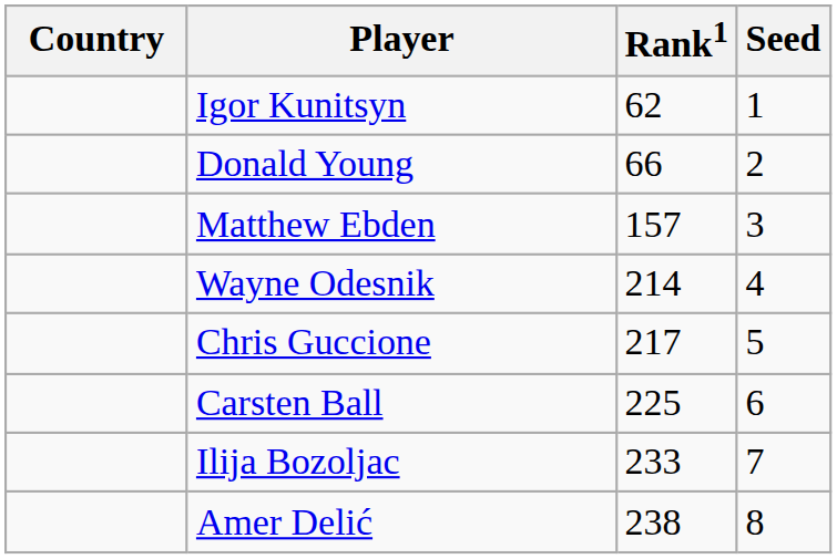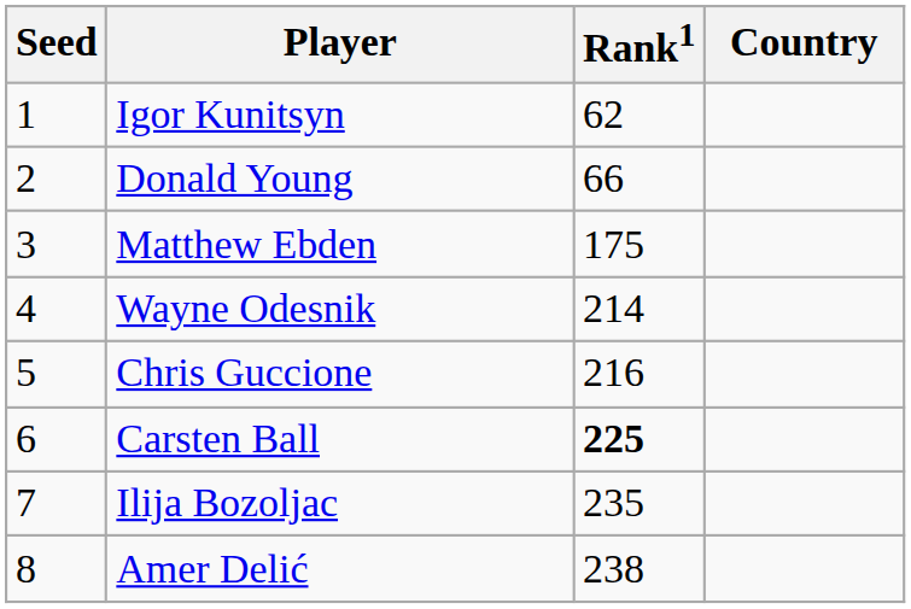columns swapped: Country <-> Seed
Matthew Ebden | Rank1: 157 -> 175
Chris Guccione | Rank1: 217 -> 216
Carsten Ball | Rank1: normal -> bold
Ilija Bozoljac | Rank1: 233 -> 235
